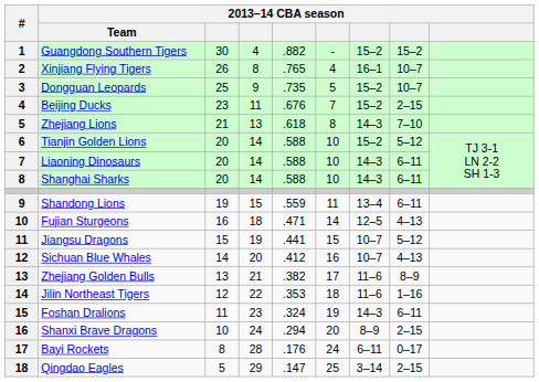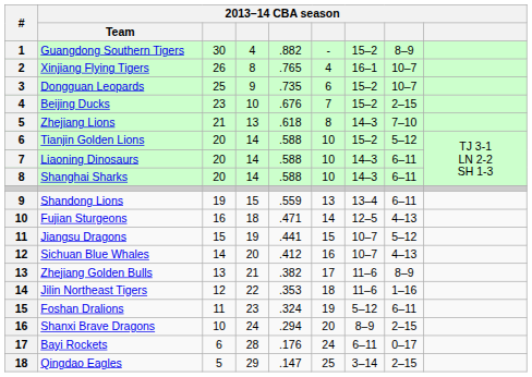Guangdong Southern Tigers | column 8: 15–2 -> 8–9
Dongguan Leopards | column 6: 5 -> 6
Beijing Ducks | column 4: 11 -> 10
Shandong Lions | column 6: 11 -> 13
Foshan Dralions | column 7: 14–3 -> 5–12
Bayi Rockets | column 3: 8 -> 6
